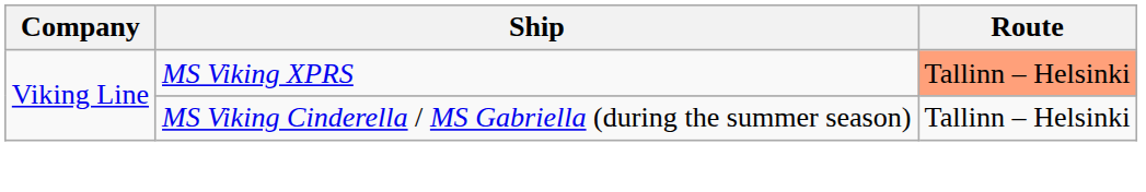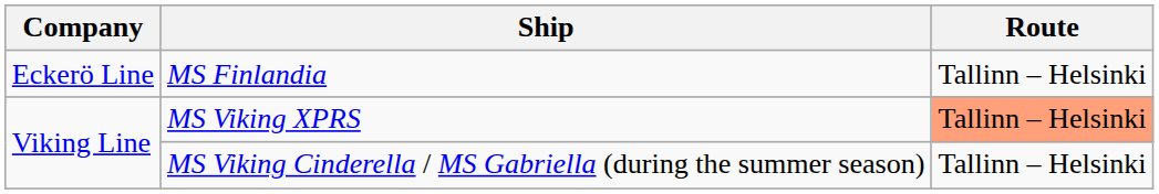+ row: Eckerö Line | MS Finlandia | Tallinn – Helsinki
